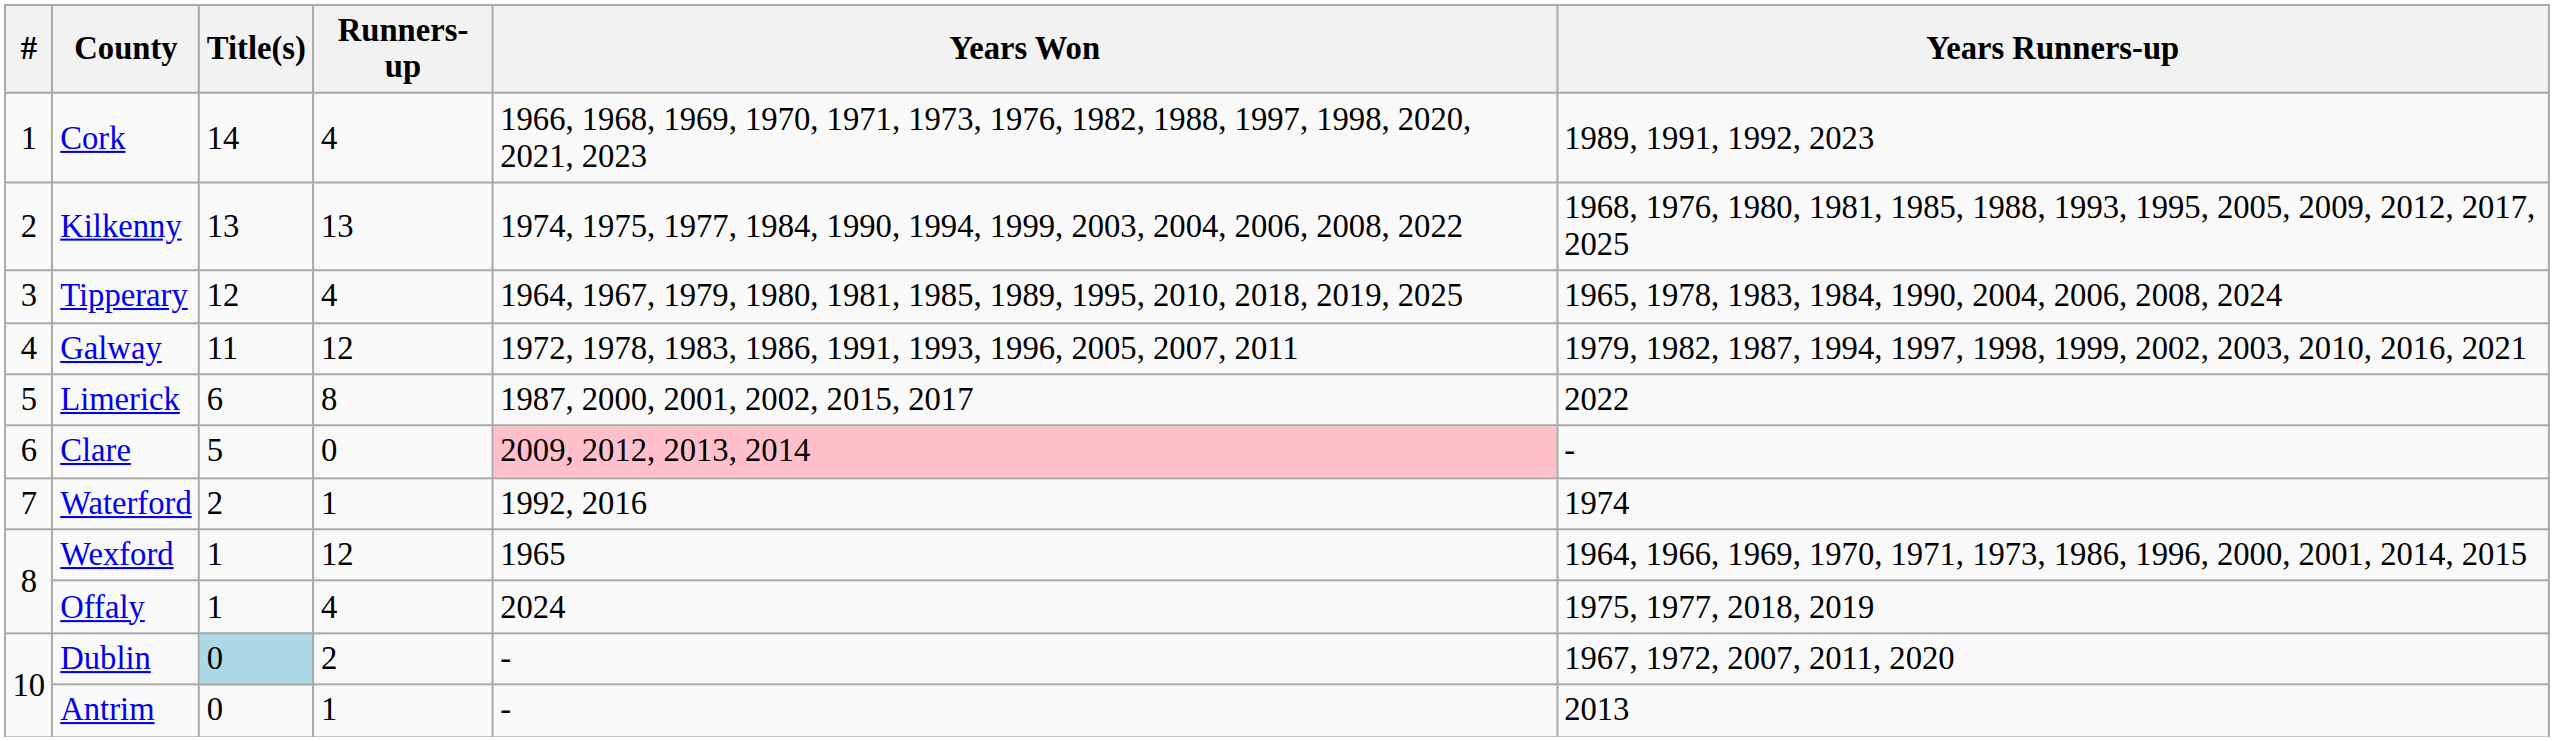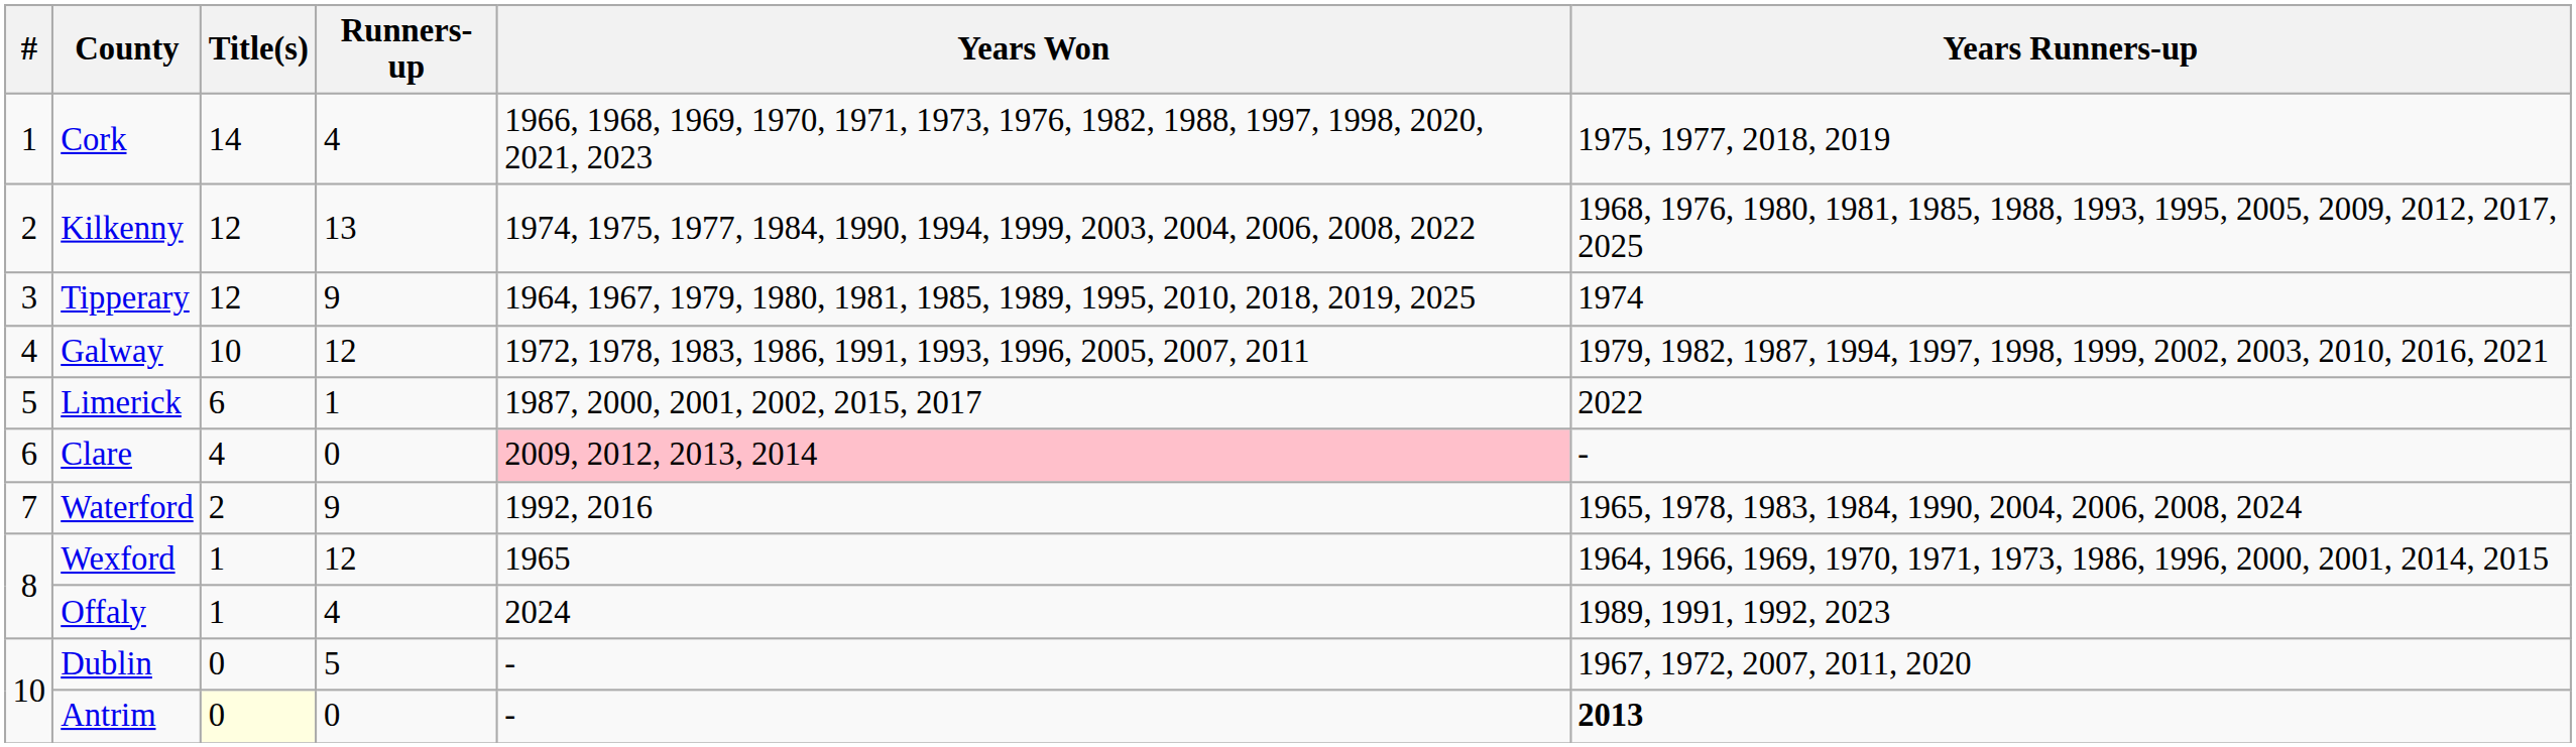Cork | Years Runners-up: 1989, 1991, 1992, 2023 -> 1975, 1977, 2018, 2019
Kilkenny | Title(s): 13 -> 12
Tipperary | Runners-up: 4 -> 9
Tipperary | Years Runners-up: 1965, 1978, 1983, 1984, 1990, 2004, 2006, 2008, 2024 -> 1974
Galway | Title(s): 11 -> 10
Limerick | Runners-up: 8 -> 1
Clare | Title(s): 5 -> 4
Waterford | Runners-up: 1 -> 9
Waterford | Years Runners-up: 1974 -> 1965, 1978, 1983, 1984, 1990, 2004, 2006, 2008, 2024
Offaly | Years Runners-up: 1975, 1977, 2018, 2019 -> 1989, 1991, 1992, 2023
Dublin | Title(s): lightblue background -> no background
Dublin | Runners-up: 2 -> 5
Antrim | Title(s): no background -> lightyellow background
Antrim | Runners-up: 1 -> 0
Antrim | Years Runners-up: normal -> bold
